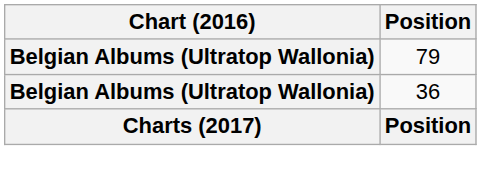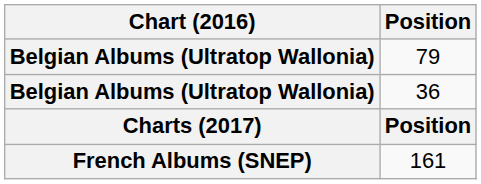+ row: French Albums (SNEP) | 161
